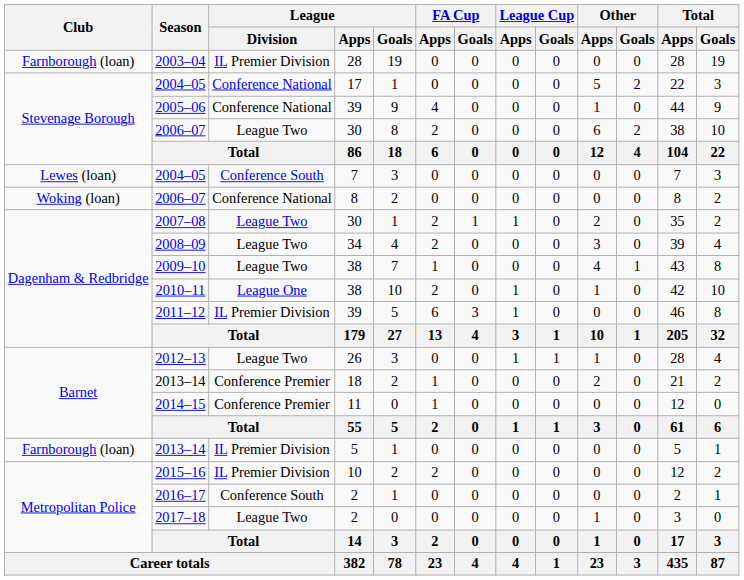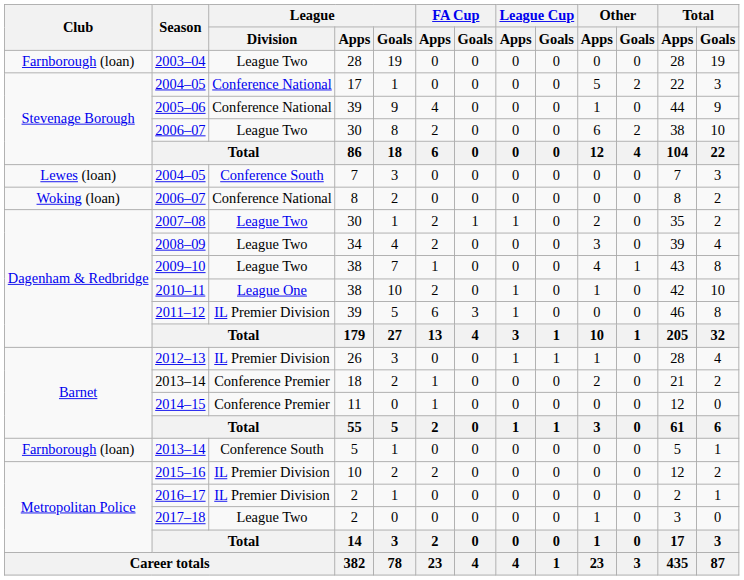2003–04 | League / Division: IL Premier Division -> League Two
2012–13 | League / Division: League Two -> IL Premier Division
2013–14 / 5 | League / Division: IL Premier Division -> Conference South
2016–17 | League / Division: Conference South -> IL Premier Division
